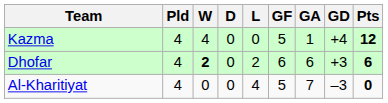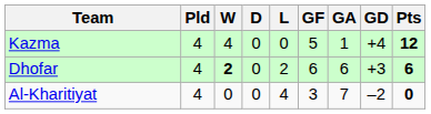Al-Kharitiyat | GF: 5 -> 3
Al-Kharitiyat | GD: –3 -> –2
